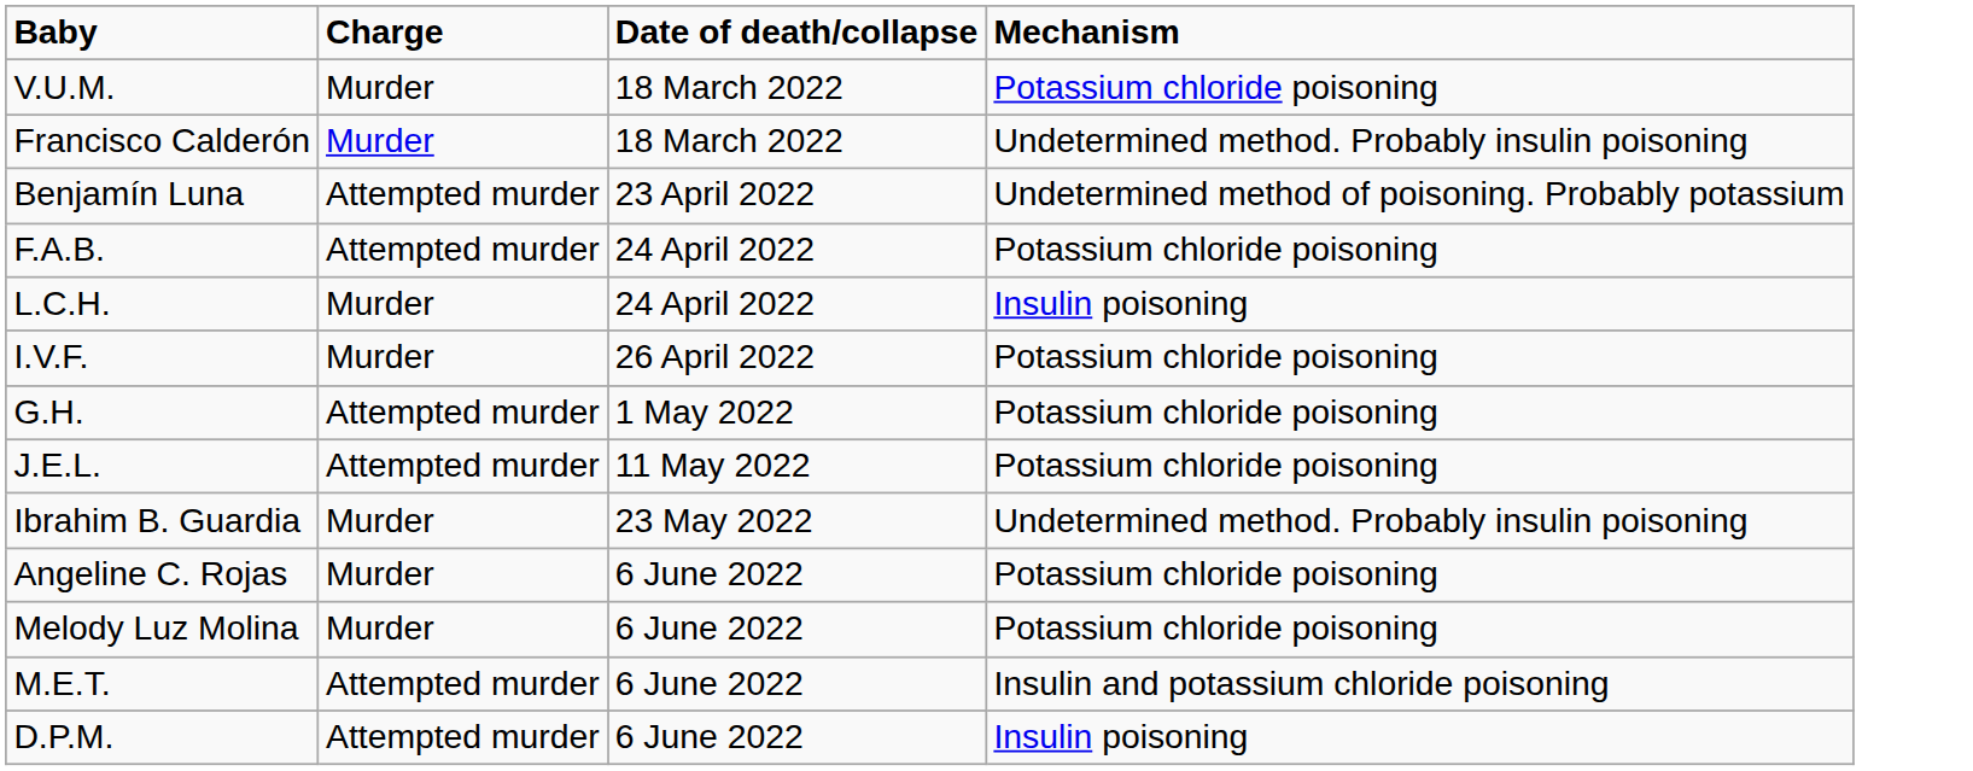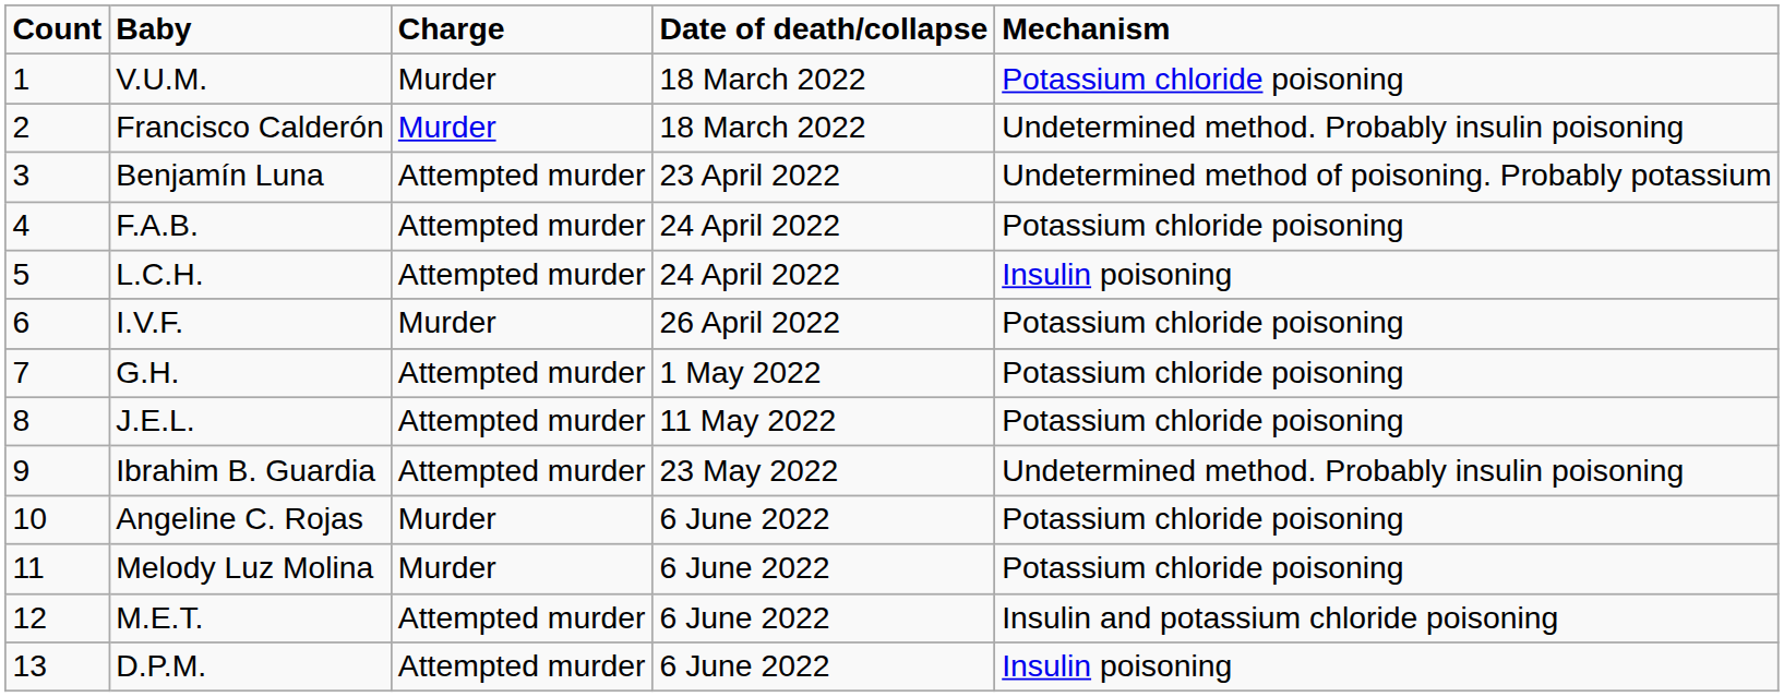+ column: Count | 1 | 2 | 3 | 4 | 5 | 6 | 7 | 8 | 9 | 10 | 11 | 12 | 13
L.C.H. | Charge: Murder -> Attempted murder
Ibrahim B. Guardia | Charge: Murder -> Attempted murder
